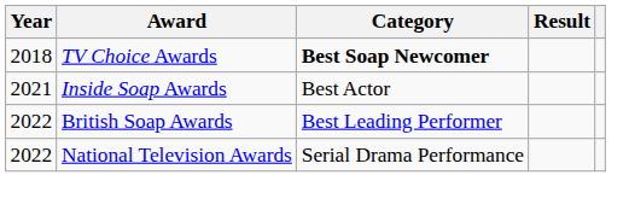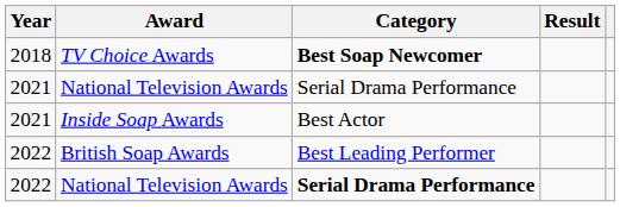+ row: 2021 | National Television Awards | Serial Drama Performance
2022 / National Television Awards | Category: normal -> bold
